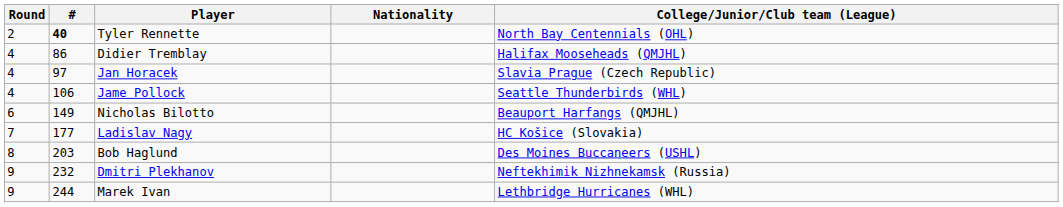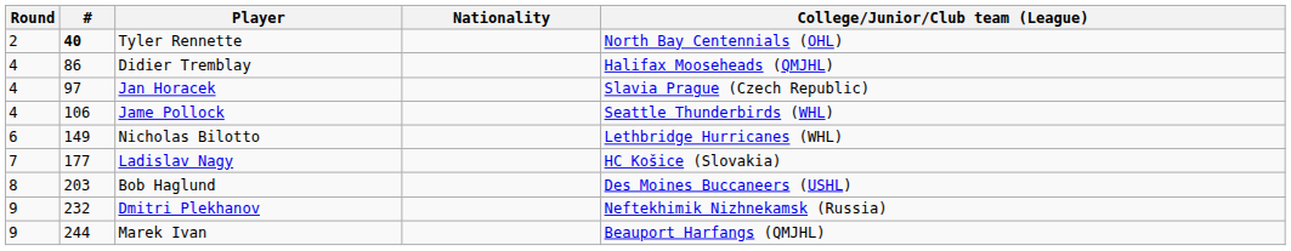Nicholas Bilotto | College/Junior/Club team (League): Beauport Harfangs (QMJHL) -> Lethbridge Hurricanes (WHL)
Marek Ivan | College/Junior/Club team (League): Lethbridge Hurricanes (WHL) -> Beauport Harfangs (QMJHL)
